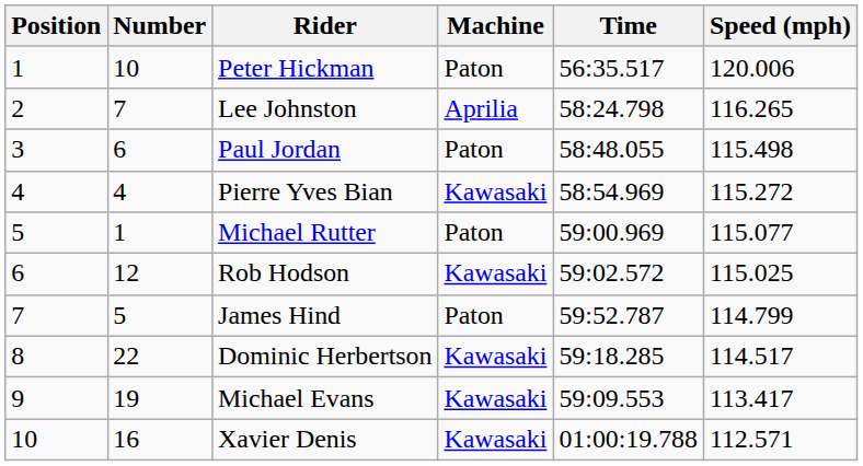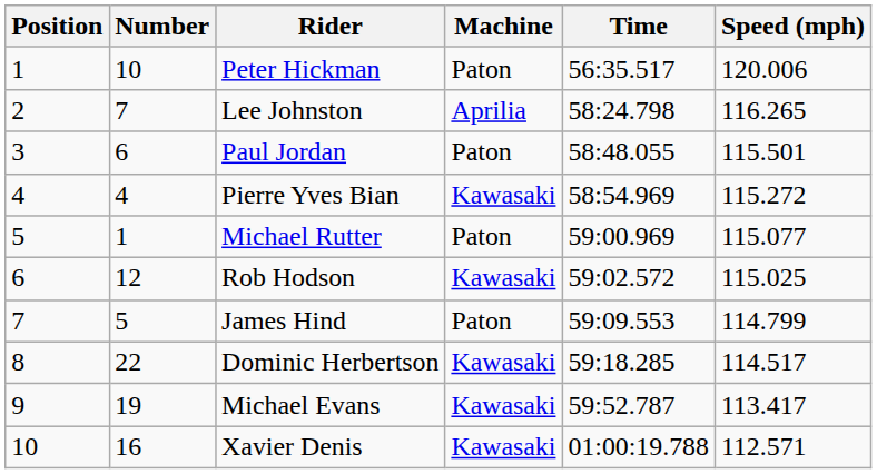Paul Jordan | Speed (mph): 115.498 -> 115.501
James Hind | Time: 59:52.787 -> 59:09.553
Michael Evans | Time: 59:09.553 -> 59:52.787
